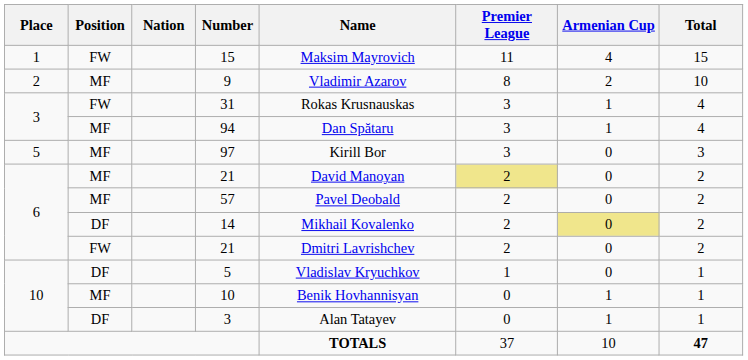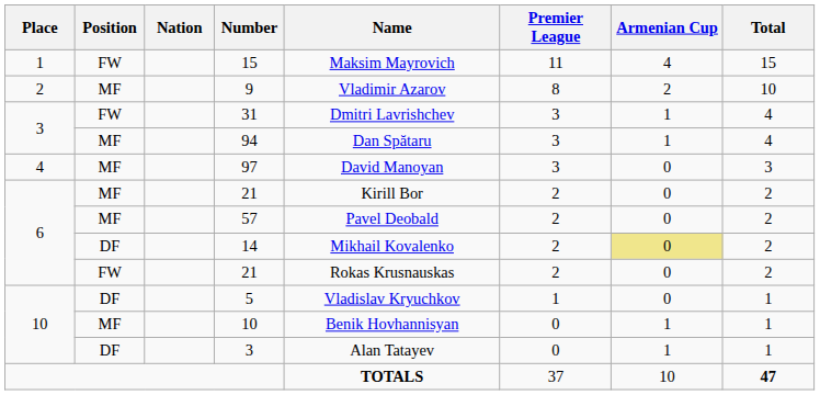31 | Name: Rokas Krusnauskas -> Dmitri Lavrishchev
97 | Place: 5 -> 4
97 | Name: Kirill Bor -> David Manoyan
MF / 21 | Name: David Manoyan -> Kirill Bor
MF / 21 | Premier League: khaki background -> no background
FW / 21 | Name: Dmitri Lavrishchev -> Rokas Krusnauskas
